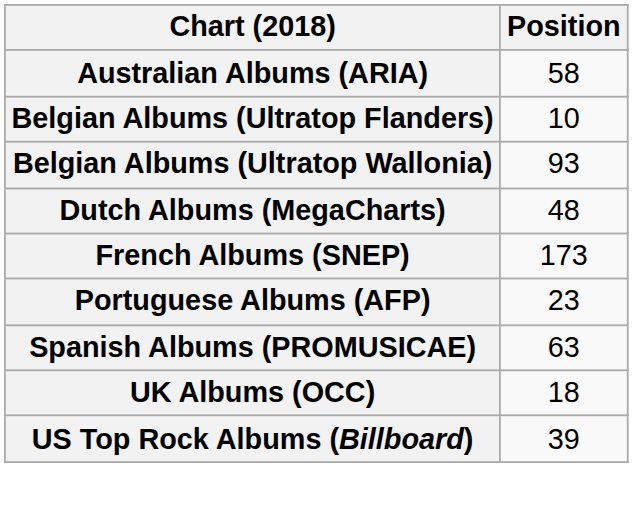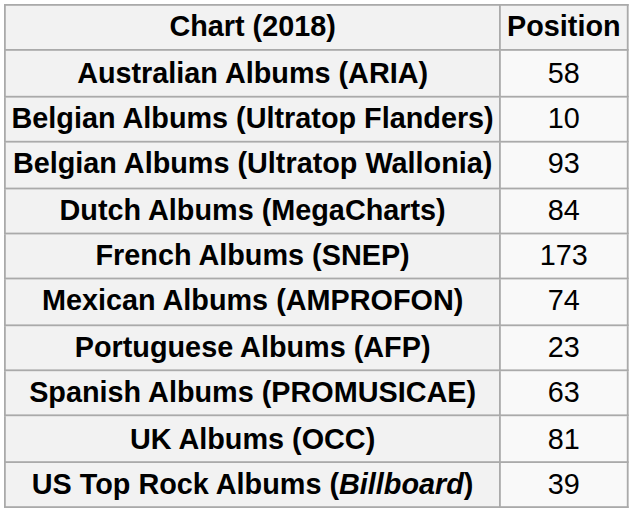Dutch Albums (MegaCharts) | Position: 48 -> 84
+ row: Mexican Albums (AMPROFON) | 74
UK Albums (OCC) | Position: 18 -> 81
